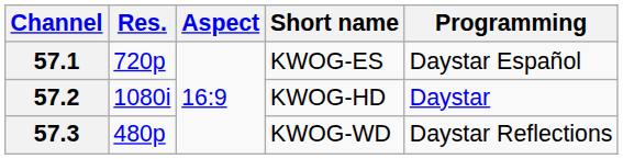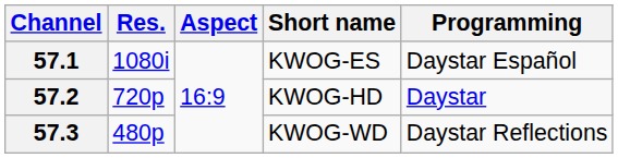57.1 | Res.: 720p -> 1080i
57.2 | Res.: 1080i -> 720p
